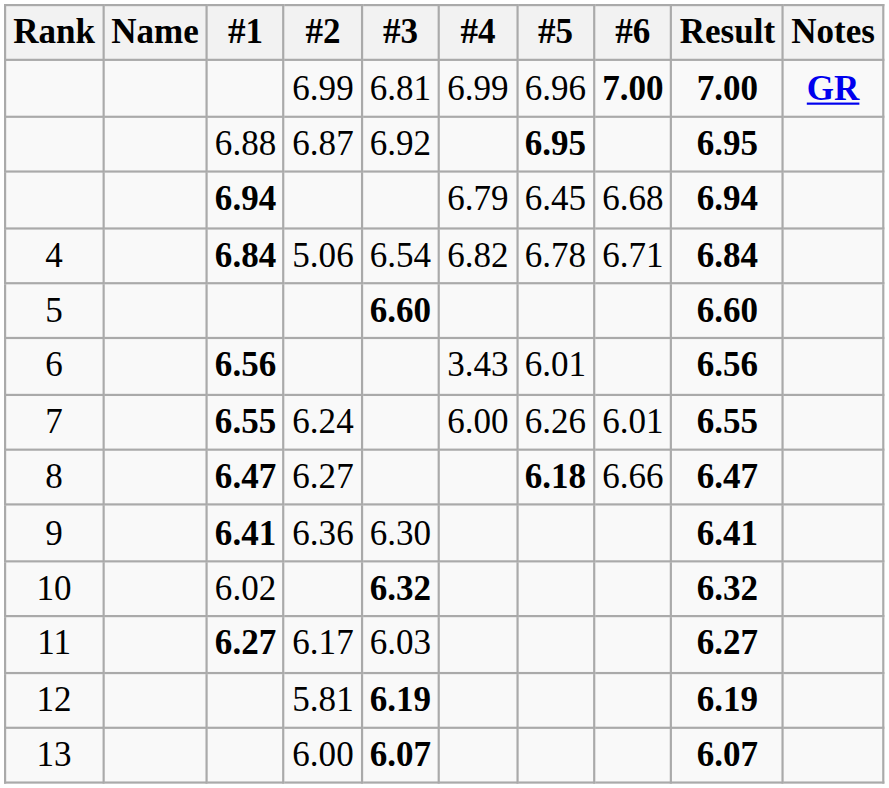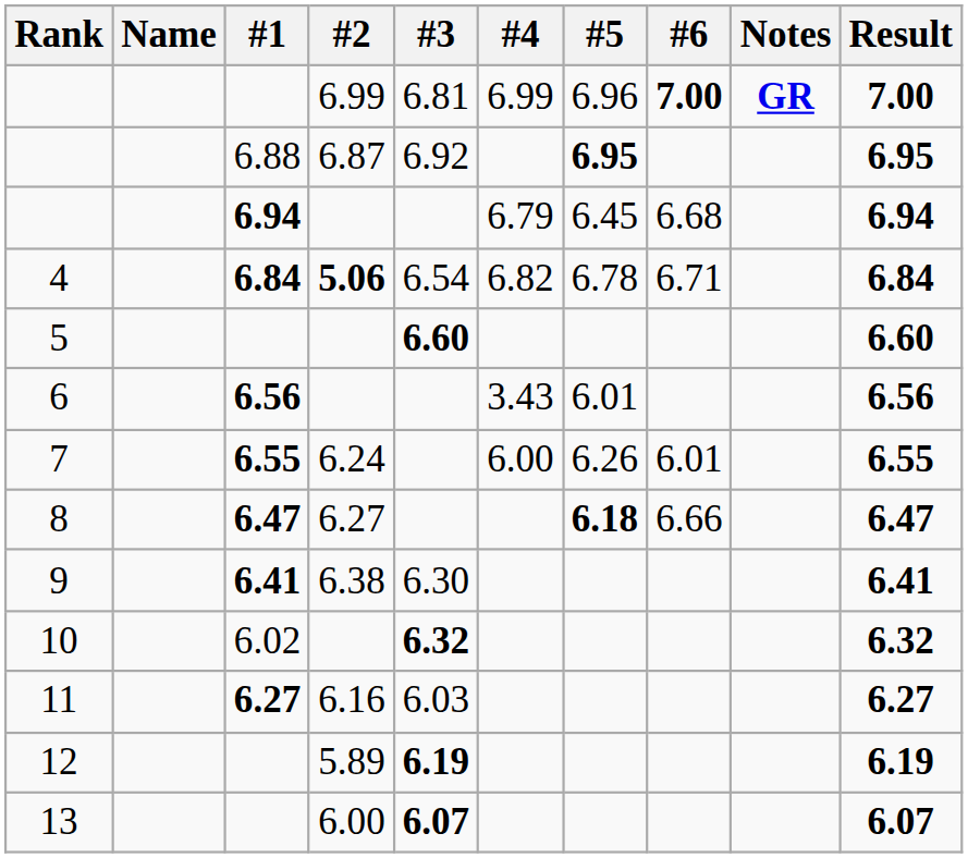columns swapped: Result <-> Notes
4 | #2: normal -> bold
9 | #2: 6.36 -> 6.38
11 | #2: 6.17 -> 6.16
12 | #2: 5.81 -> 5.89
